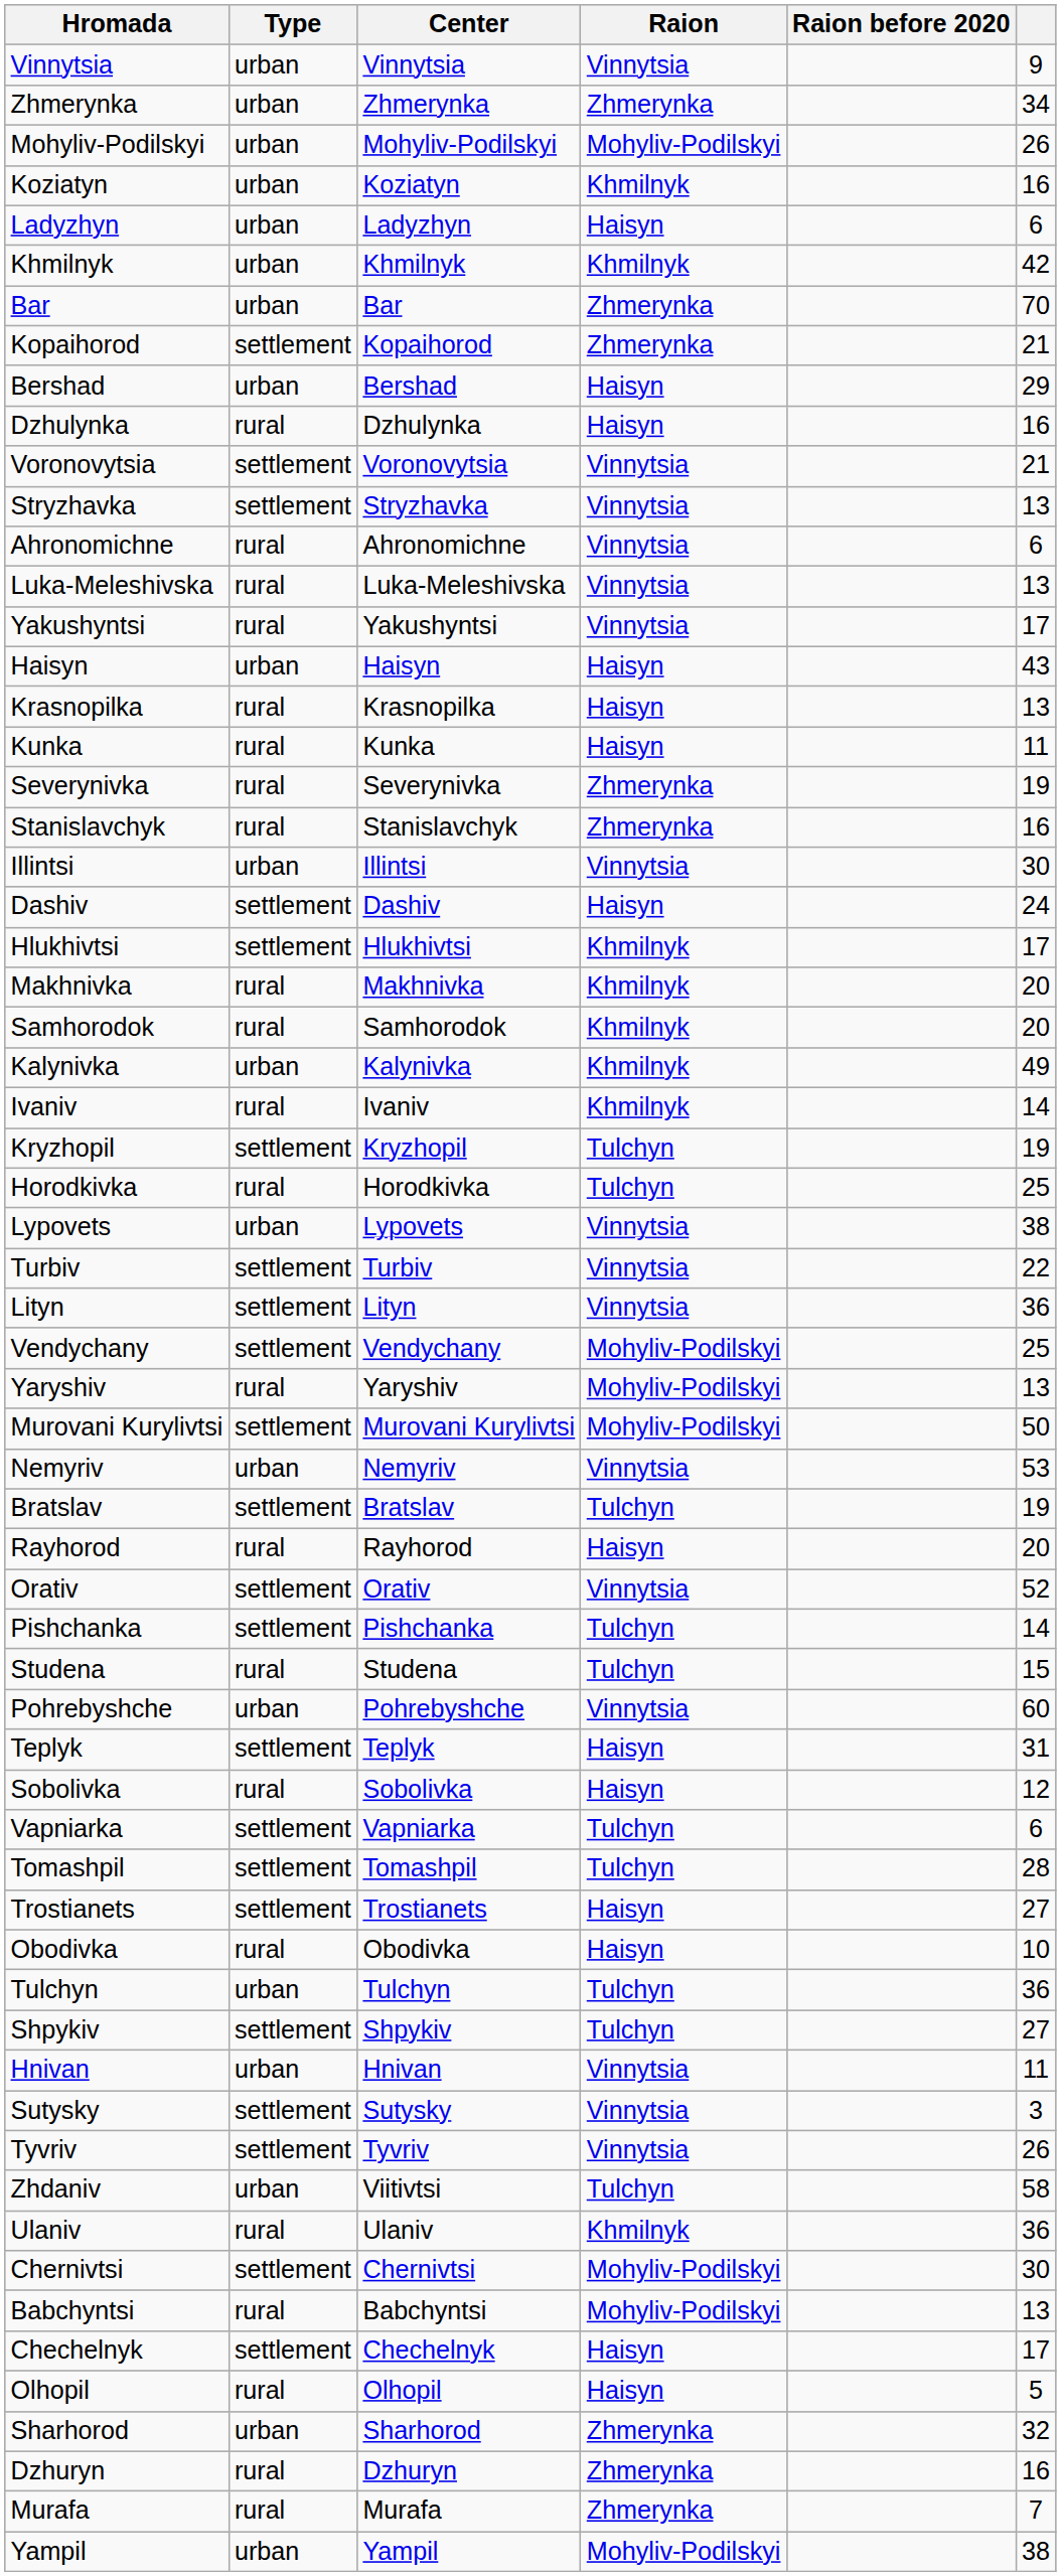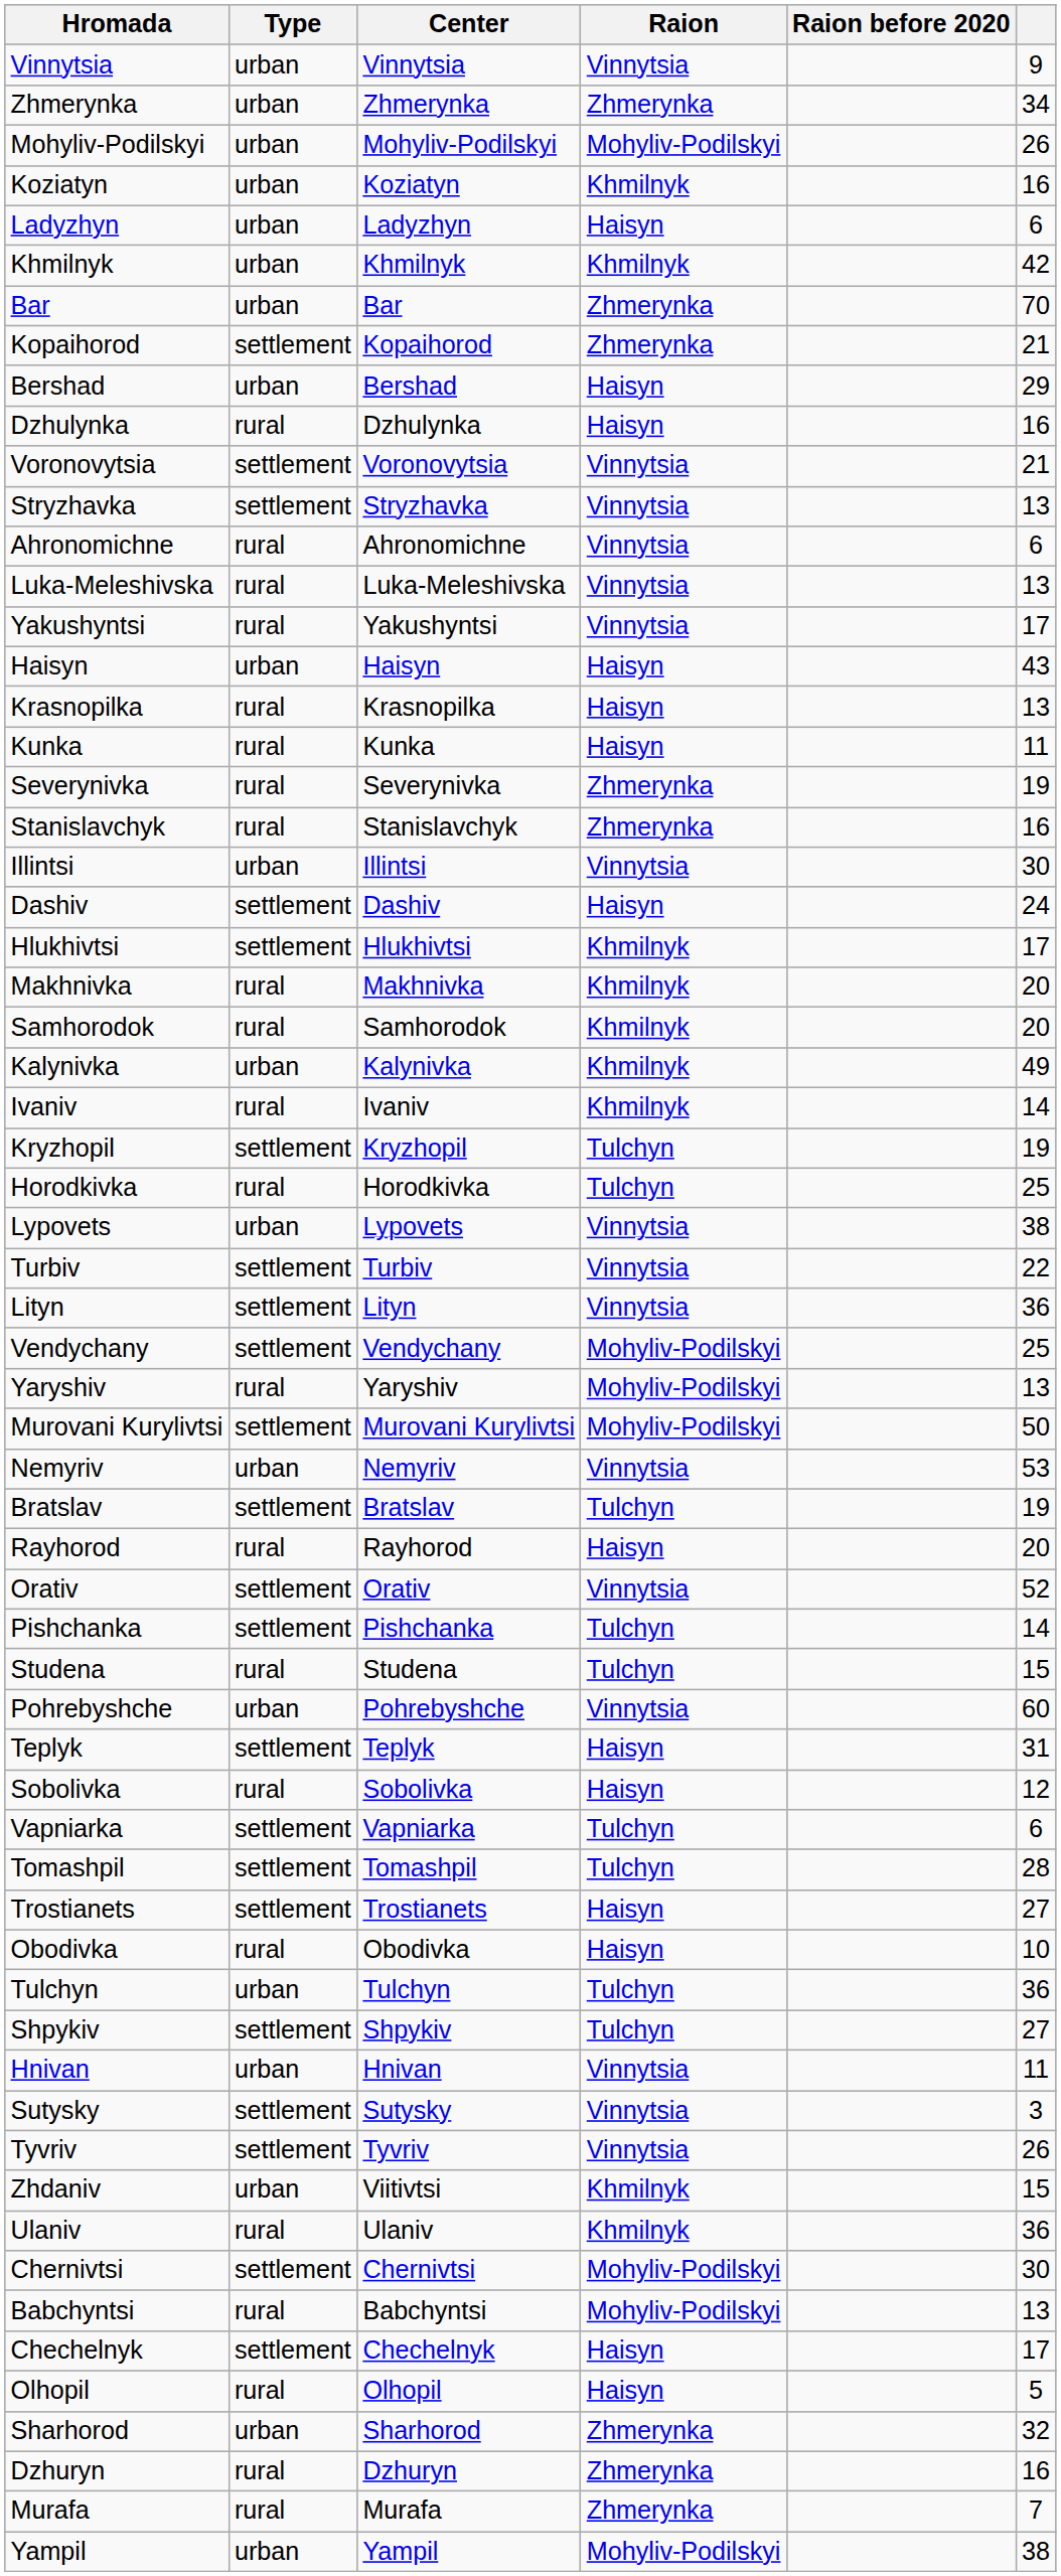Zhdaniv | Raion: Tulchyn -> Khmilnyk
Zhdaniv | column 6: 58 -> 15
